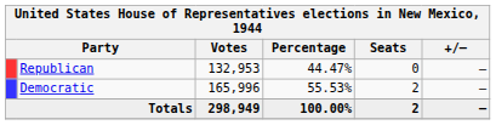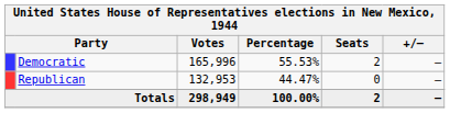rows swapped: Democratic <-> Republican
